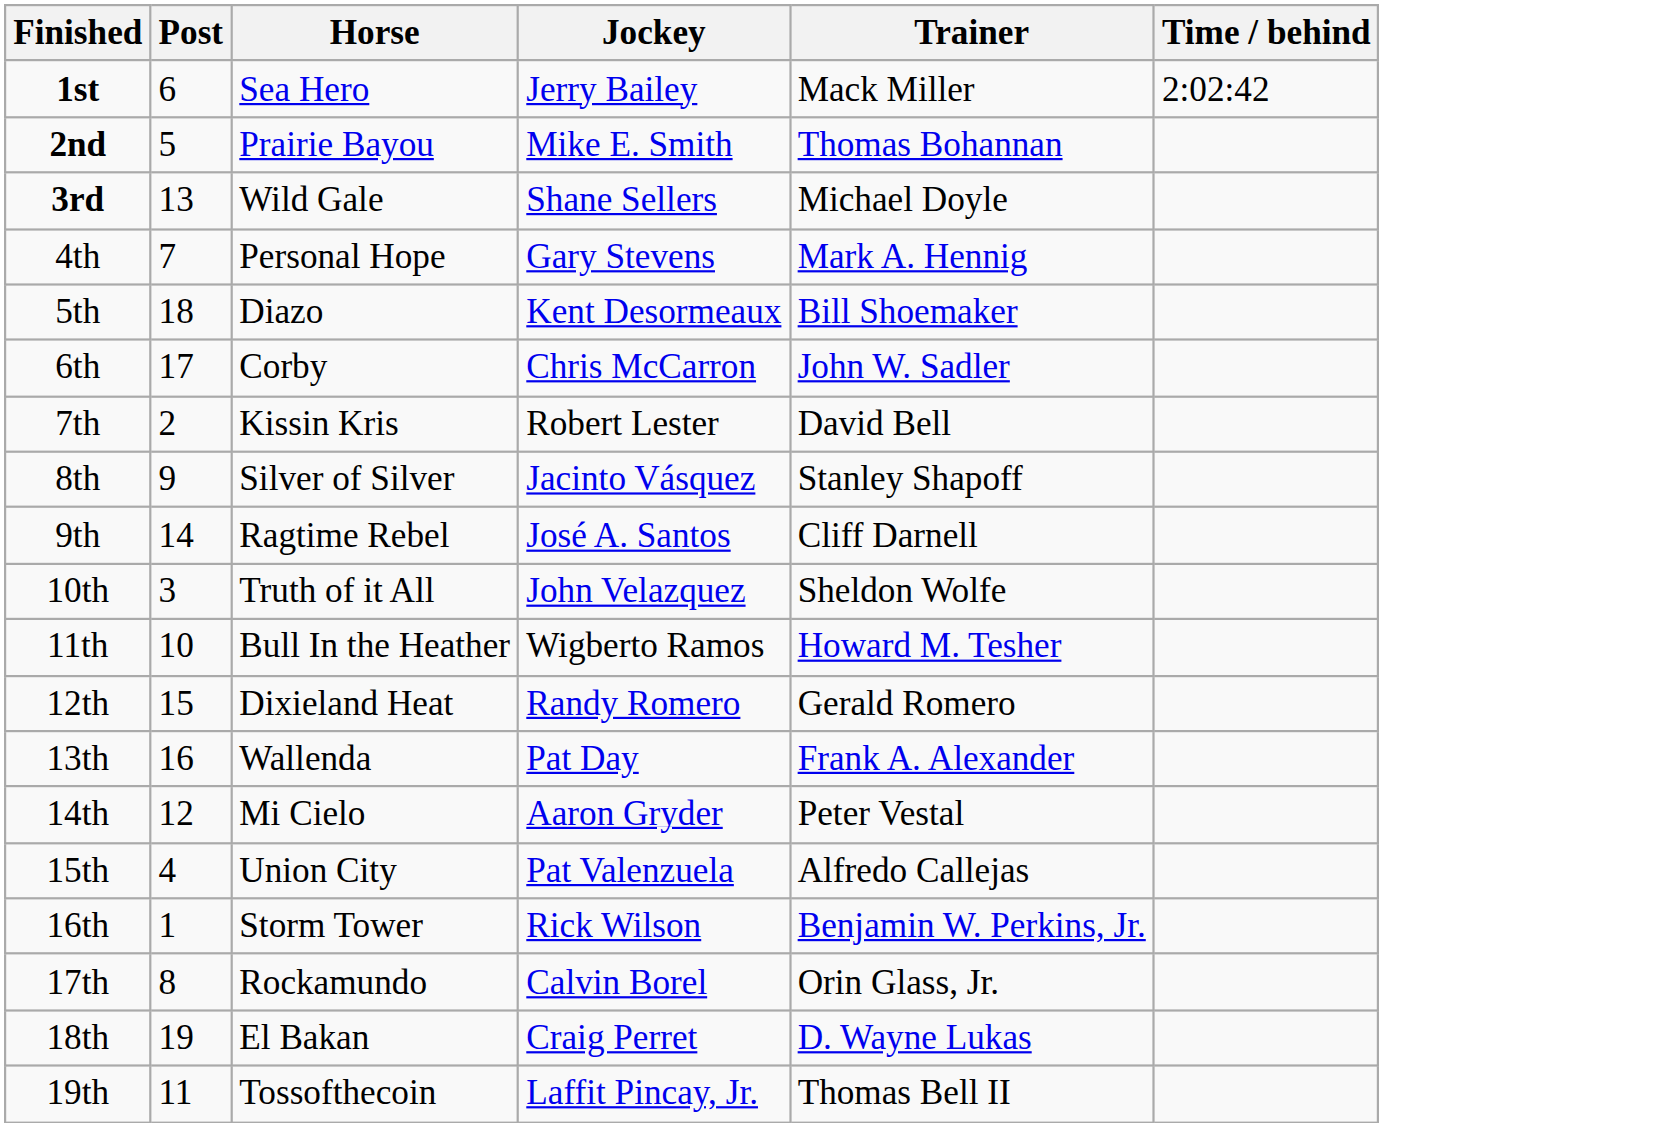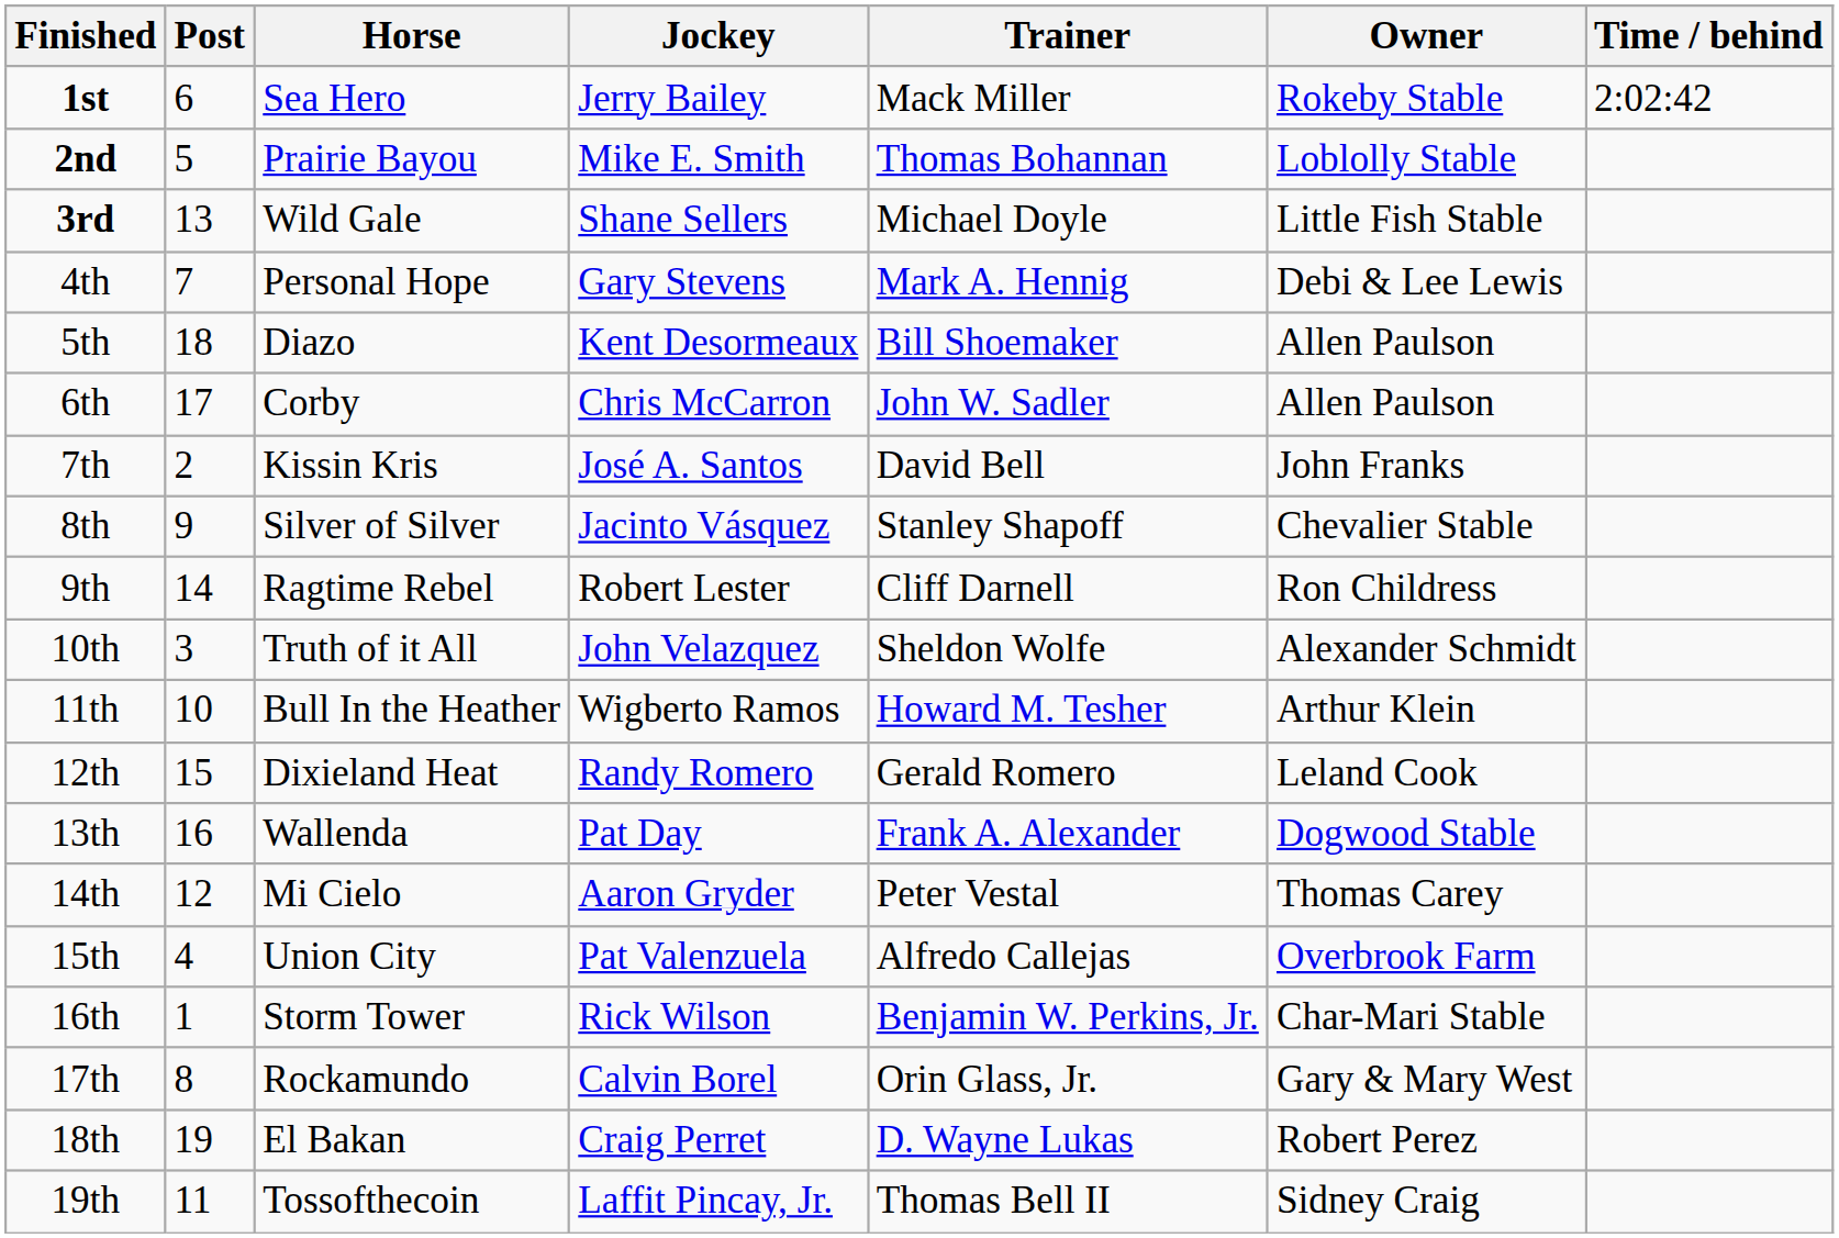+ column: Owner | Rokeby Stable | Loblolly Stable | Little Fish Stable | Debi & Lee Lewis | Allen Paulson | Allen Paulson | John Franks | Chevalier Stable | Ron Childress | Alexander Schmidt | Arthur Klein | Leland Cook | Dogwood Stable | Thomas Carey | Overbrook Farm | Char-Mari Stable | Gary & Mary West | Robert Perez | Sidney Craig
7th | Jockey: Robert Lester -> José A. Santos
9th | Jockey: José A. Santos -> Robert Lester
